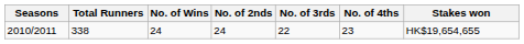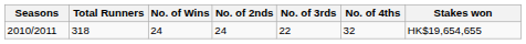2010/2011 | Total Runners: 338 -> 318
2010/2011 | No. of 4ths: 23 -> 32
